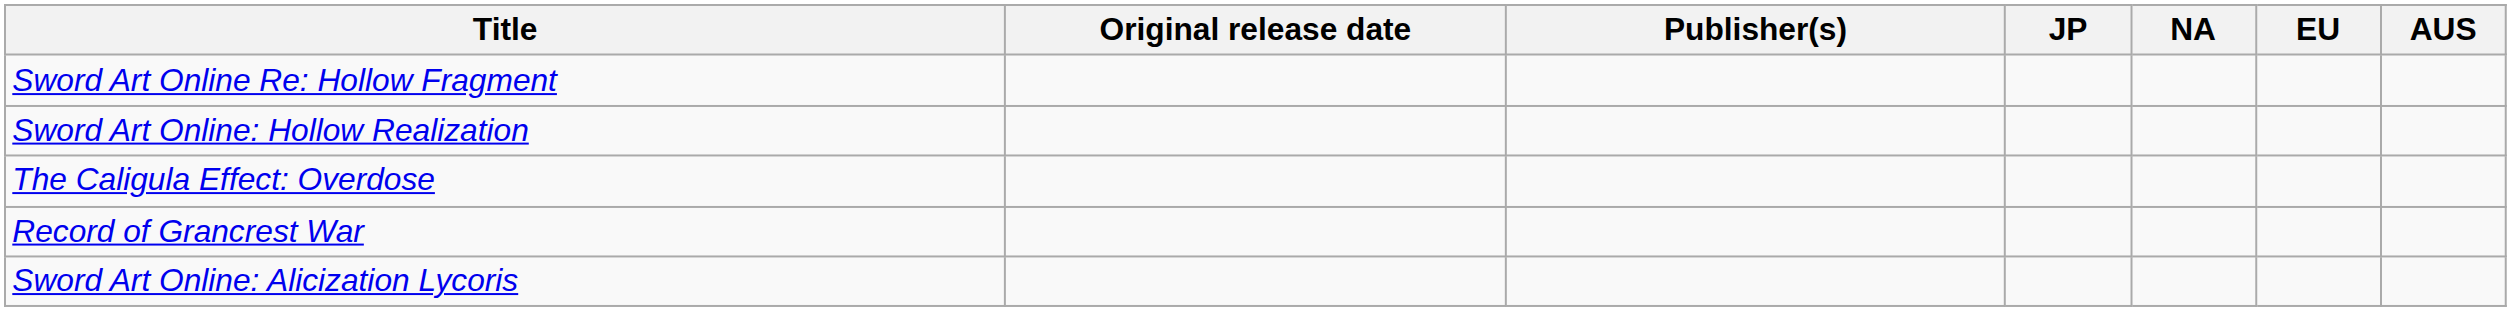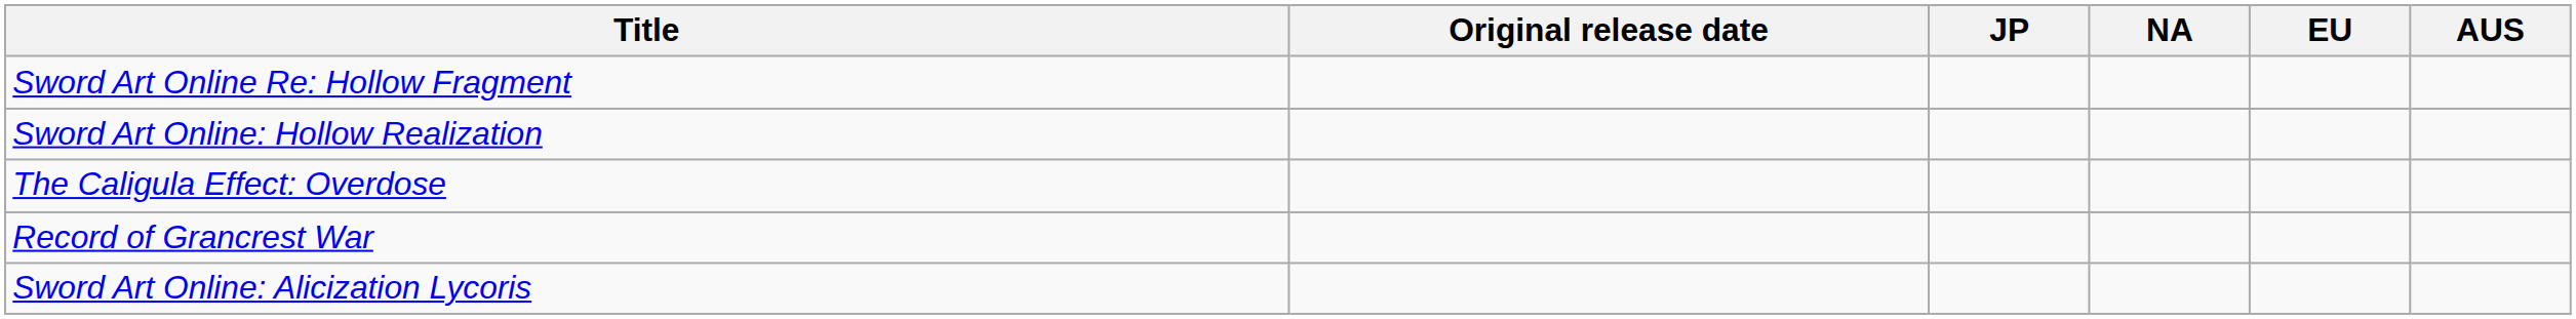- column: Publisher(s)
